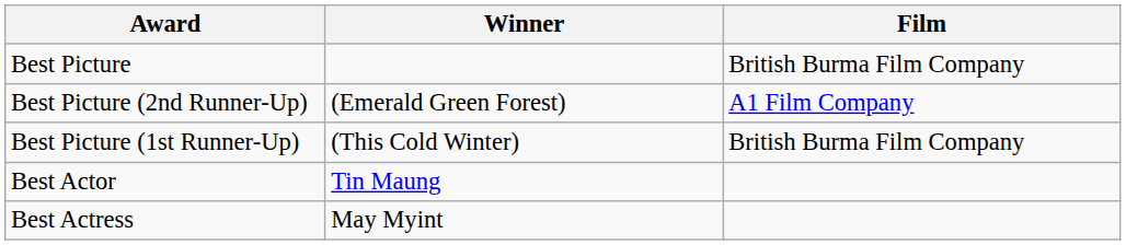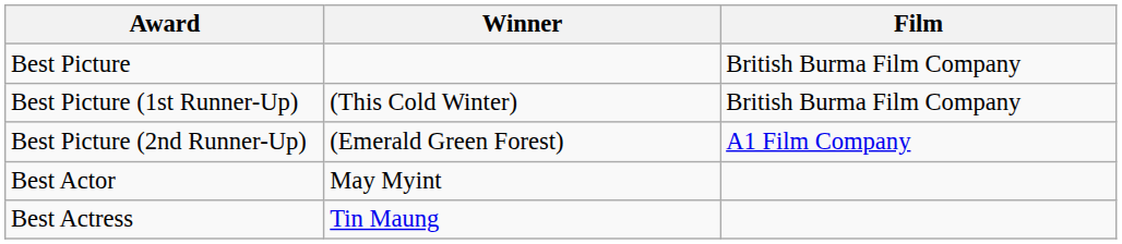rows swapped: Best Picture (1st Runner-Up) <-> Best Picture (2nd Runner-Up)
Best Actor | Winner: Tin Maung -> May Myint
Best Actress | Winner: May Myint -> Tin Maung
